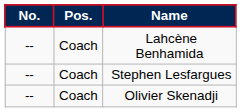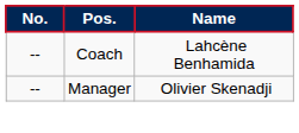- row: -- | Coach | Stephen Lesfargues
Olivier Skenadji | Pos.: Coach -> Manager
